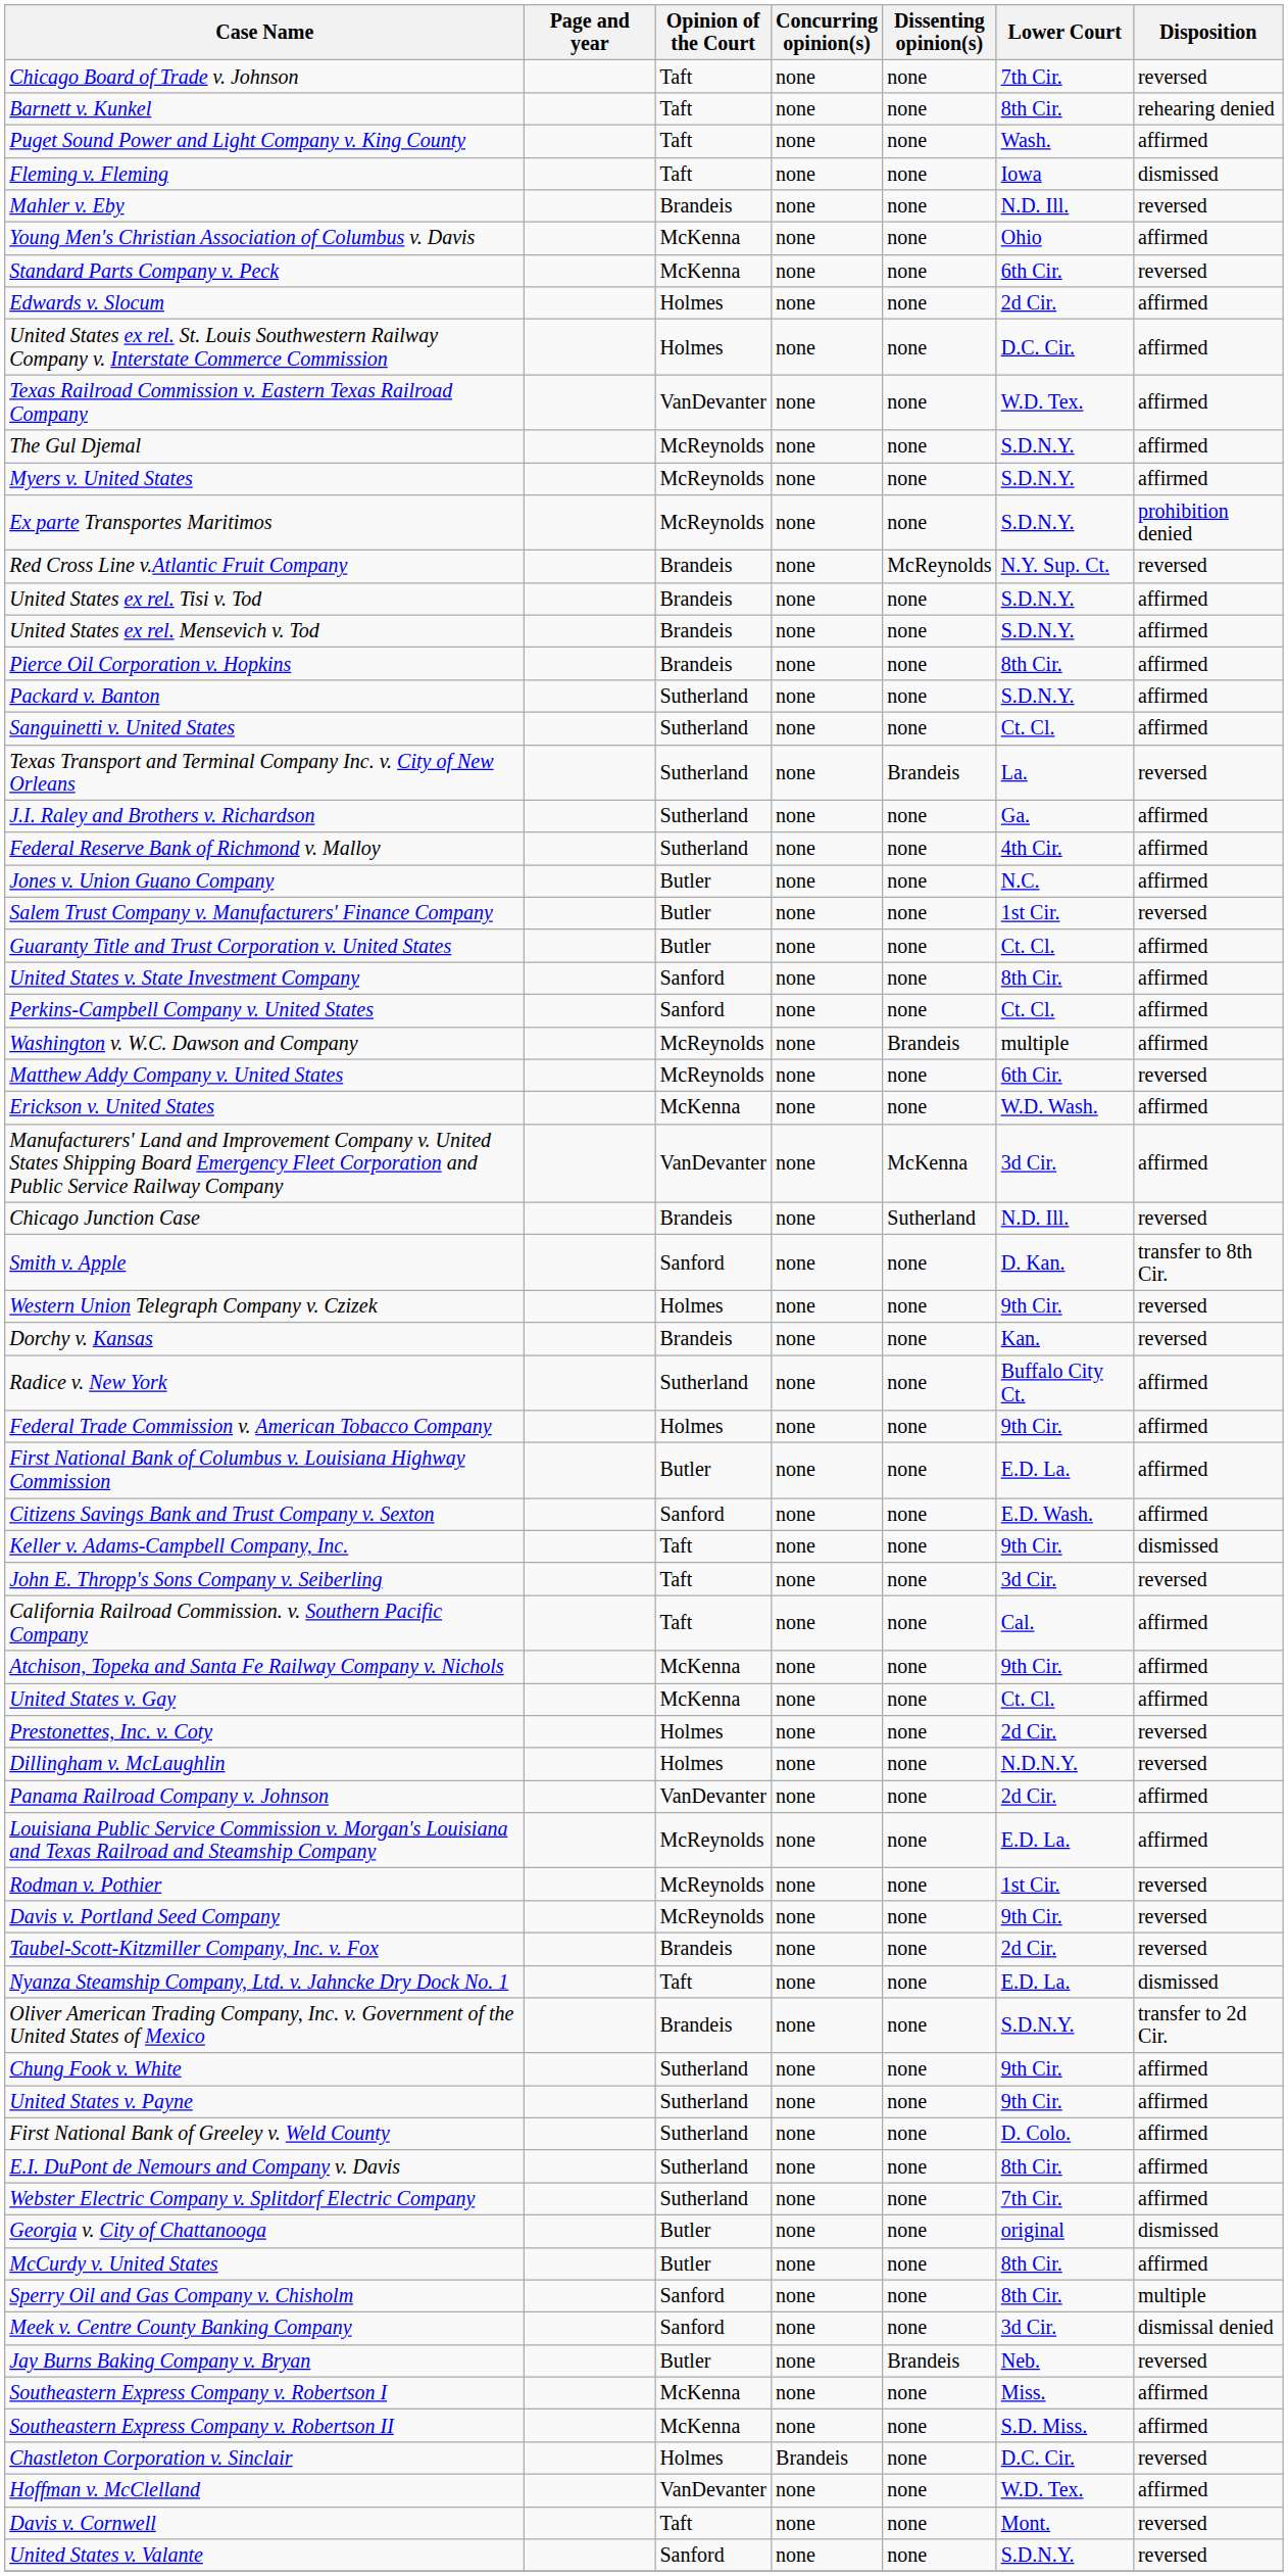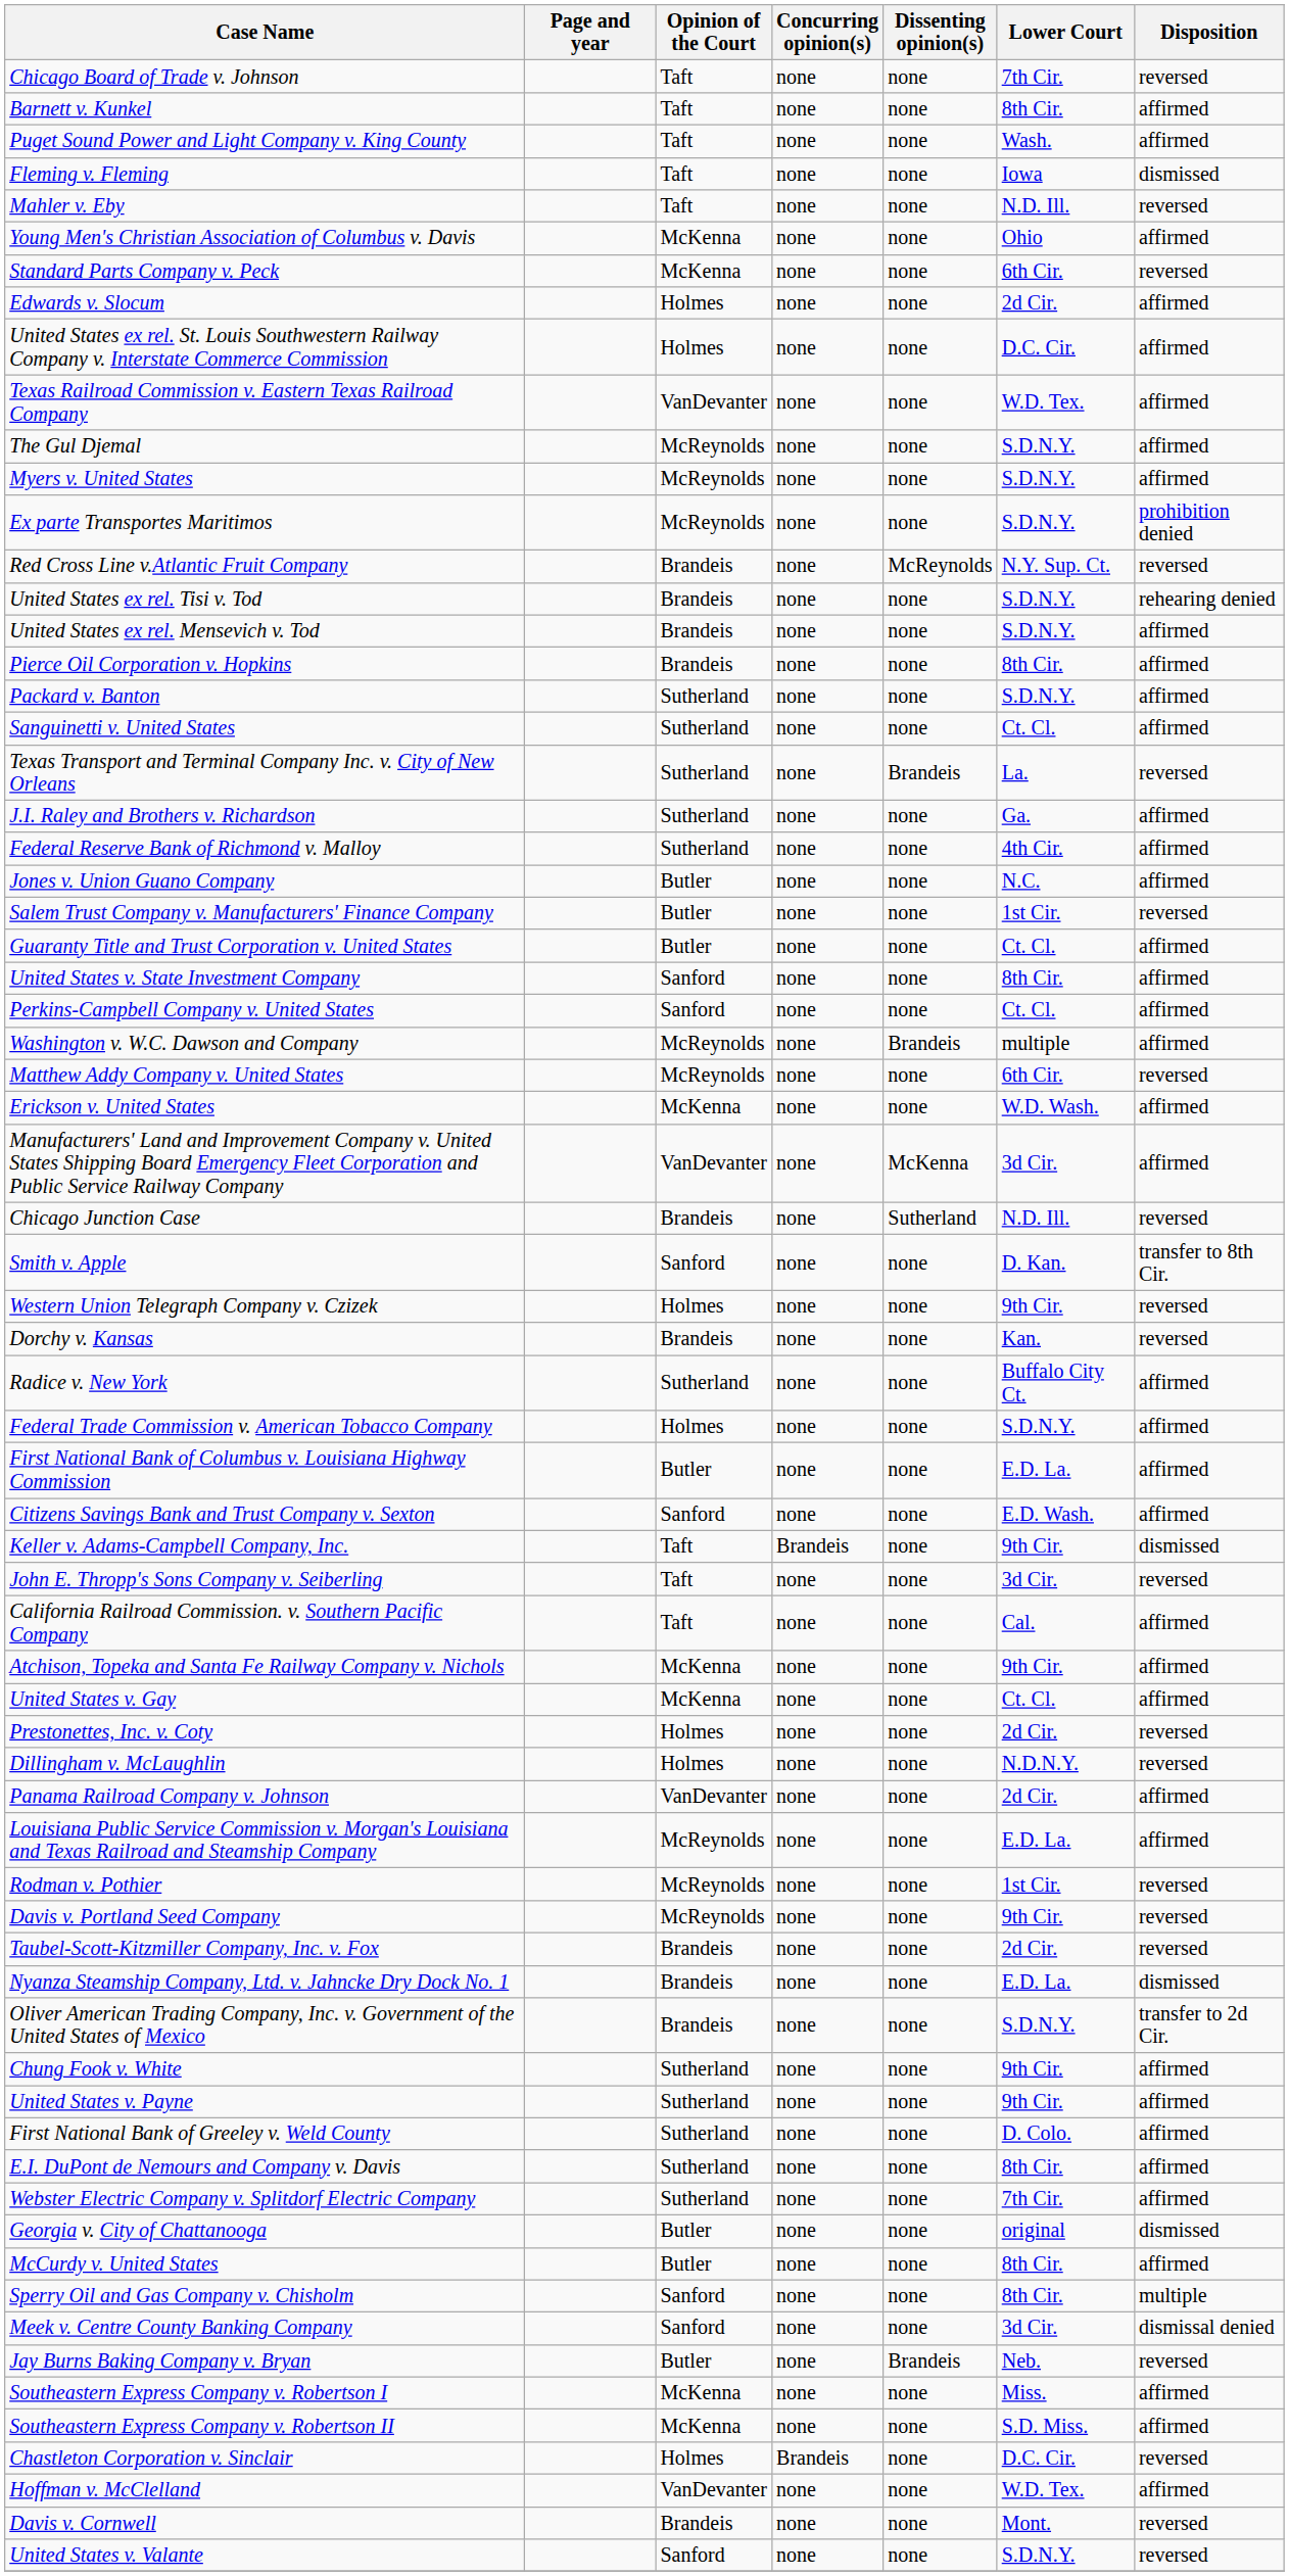Barnett v. Kunkel | Disposition: rehearing denied -> affirmed
Mahler v. Eby | Opinion of the Court: Brandeis -> Taft
United States ex rel. Tisi v. Tod | Disposition: affirmed -> rehearing denied
Federal Trade Commission v. American Tobacco Company | Lower Court: 9th Cir. -> S.D.N.Y.
Keller v. Adams-Campbell Company, Inc. | Concurring opinion(s): none -> Brandeis
Nyanza Steamship Company, Ltd. v. Jahncke Dry Dock No. 1 | Opinion of the Court: Taft -> Brandeis
Davis v. Cornwell | Opinion of the Court: Taft -> Brandeis
